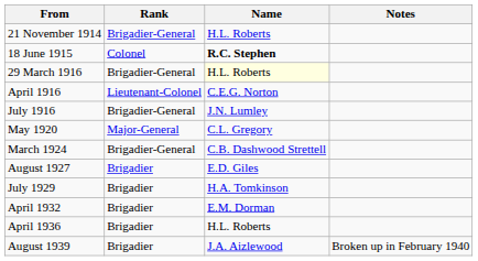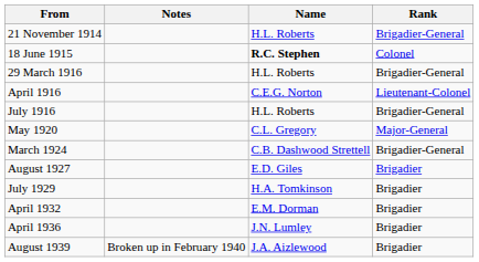columns swapped: Rank <-> Notes
29 March 1916 | Name: lightyellow background -> no background
July 1916 | Name: J.N. Lumley -> H.L. Roberts
April 1936 | Name: H.L. Roberts -> J.N. Lumley
